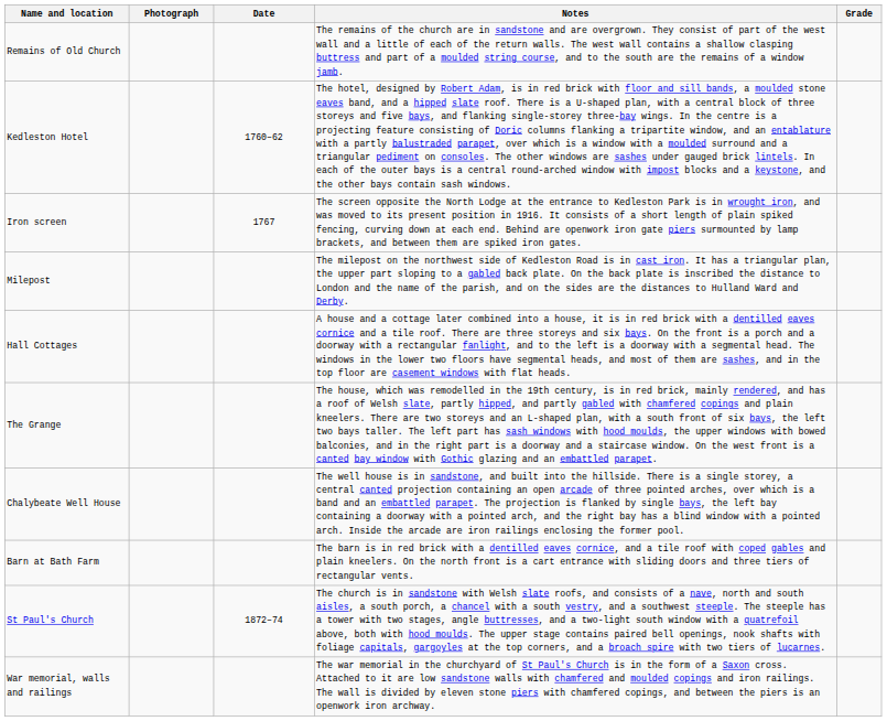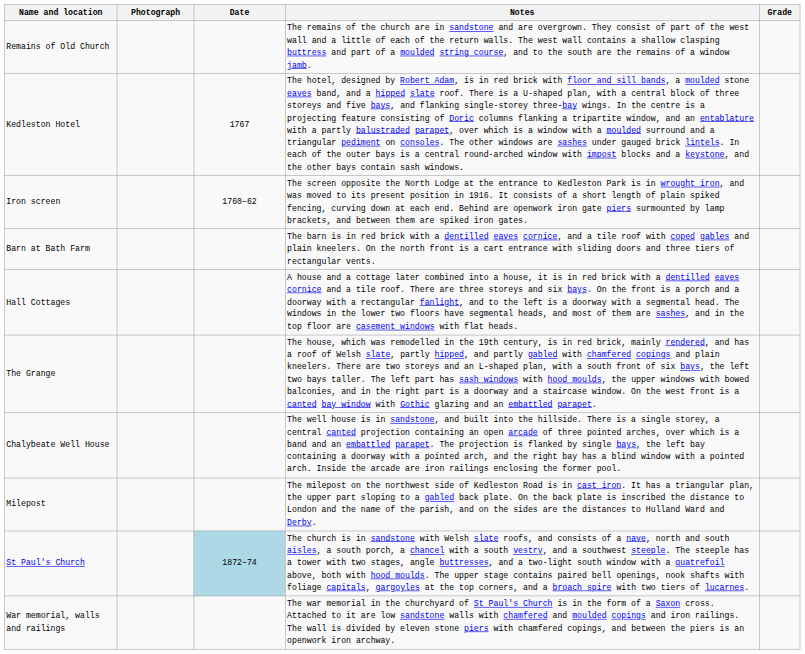Kedleston Hotel | Date: 1760–62 -> 1767
Iron screen | Date: 1767 -> 1760–62
rows swapped: Barn at Bath Farm <-> Milepost
St Paul's Church | Date: no background -> lightblue background
